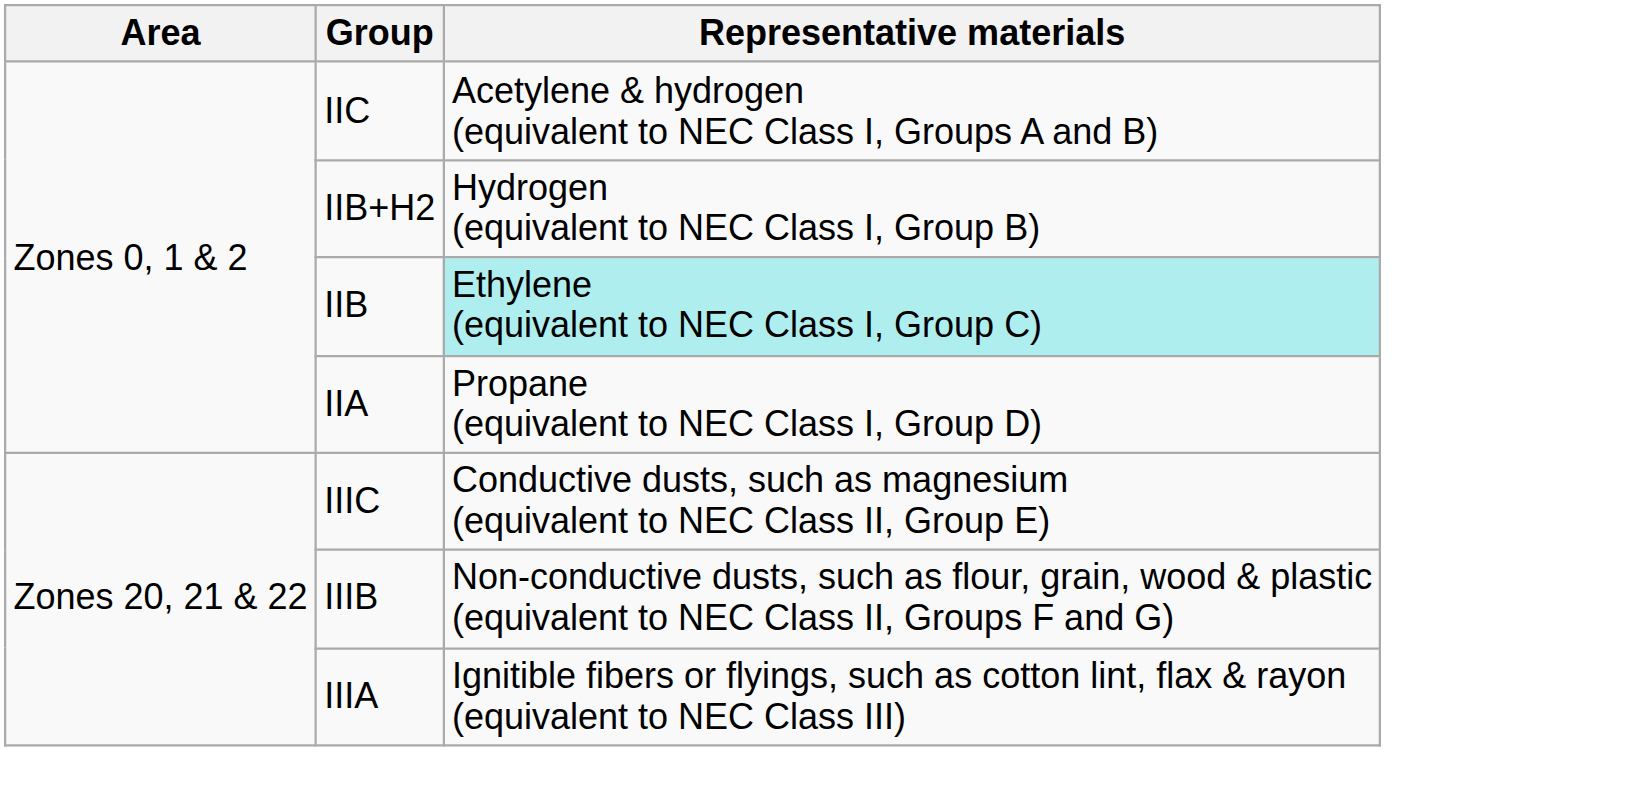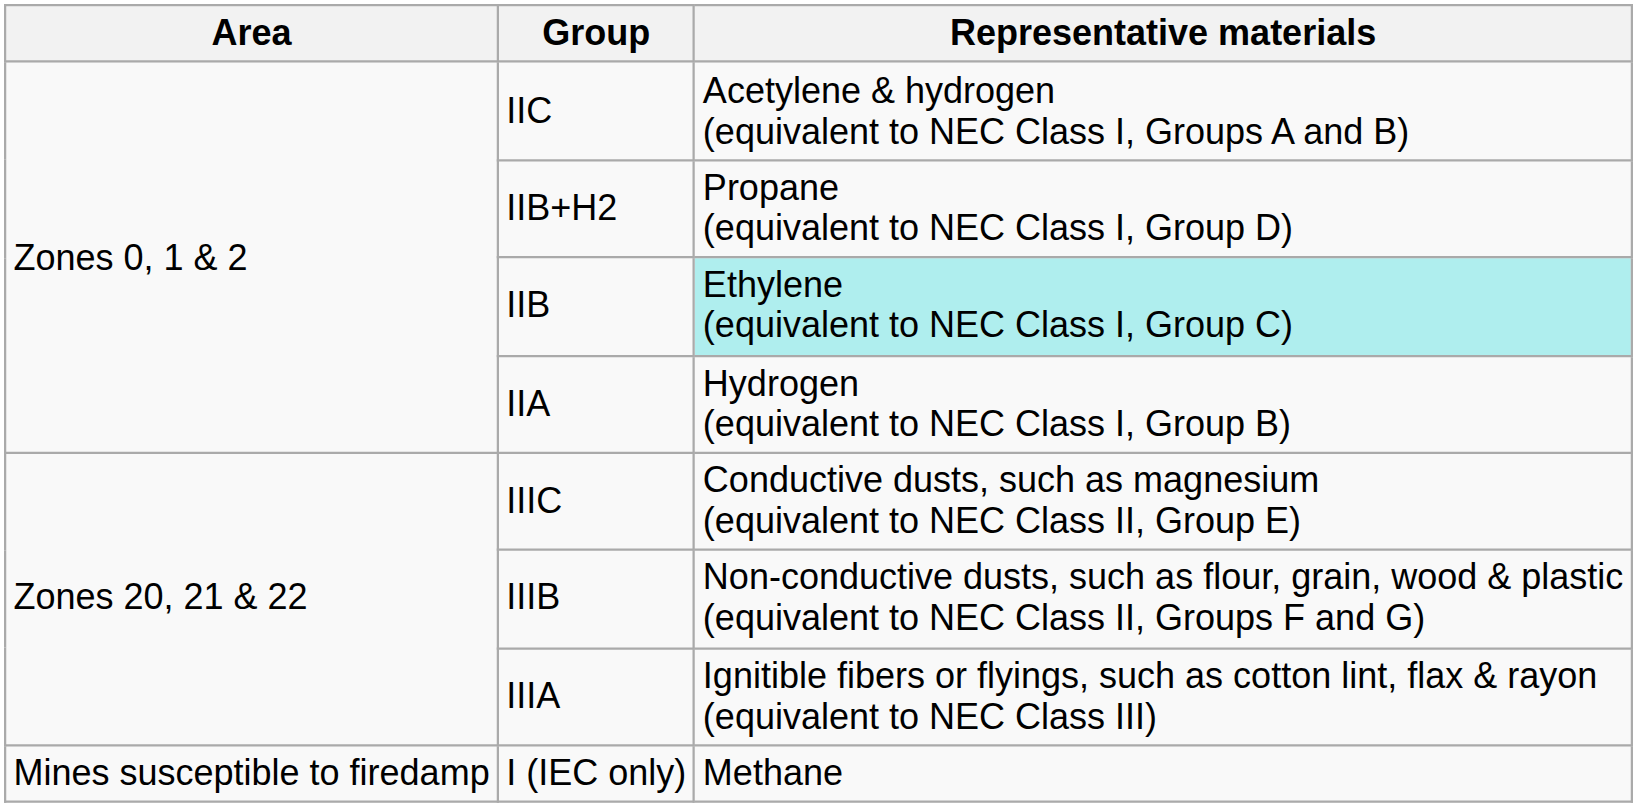IIB+H2 | Representative materials: Hydrogen (equivalent to NEC Class I, Group B) -> Propane (equivalent to NEC Class I, Group D)
IIA | Representative materials: Propane (equivalent to NEC Class I, Group D) -> Hydrogen (equivalent to NEC Class I, Group B)
+ row: Mines susceptible to firedamp | I (IEC only) | Methane
